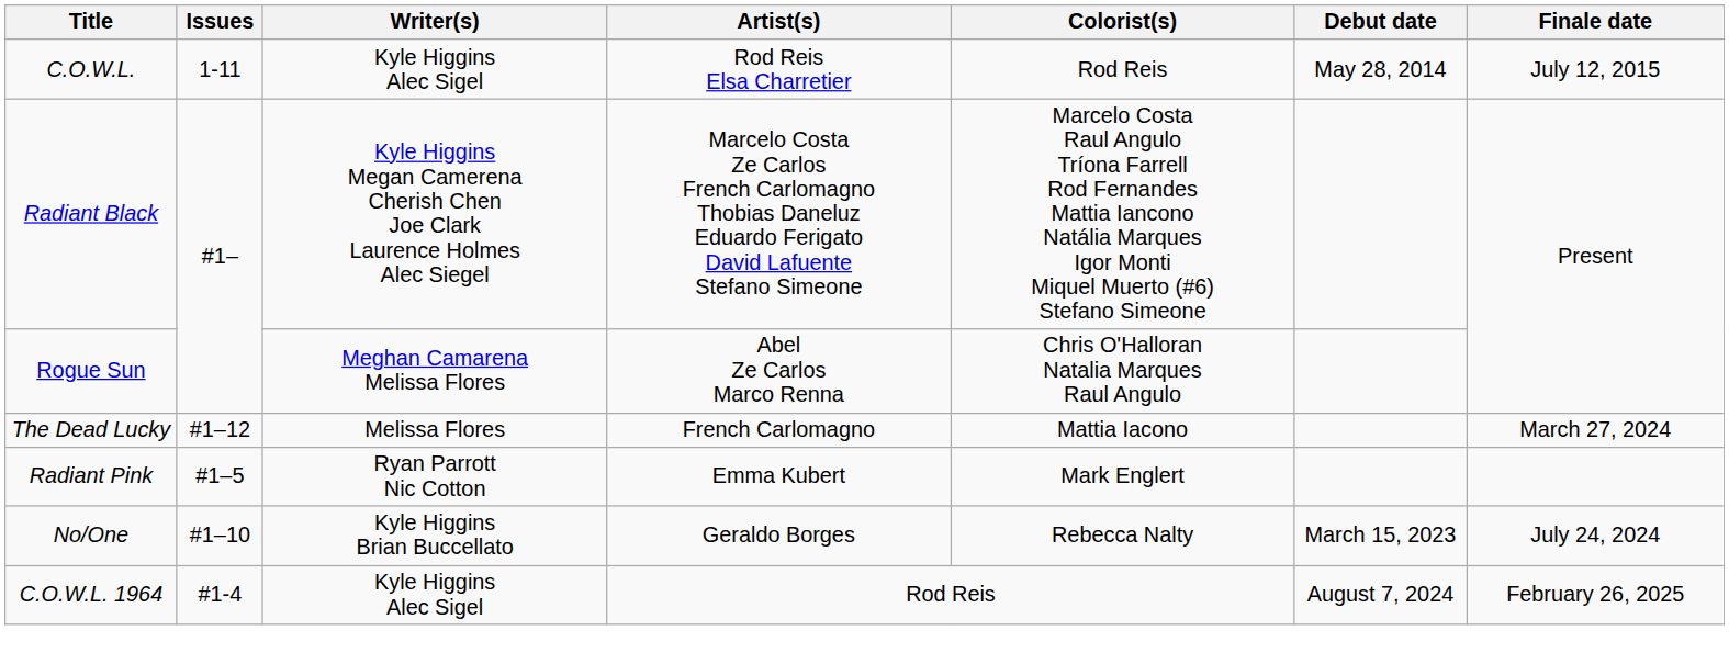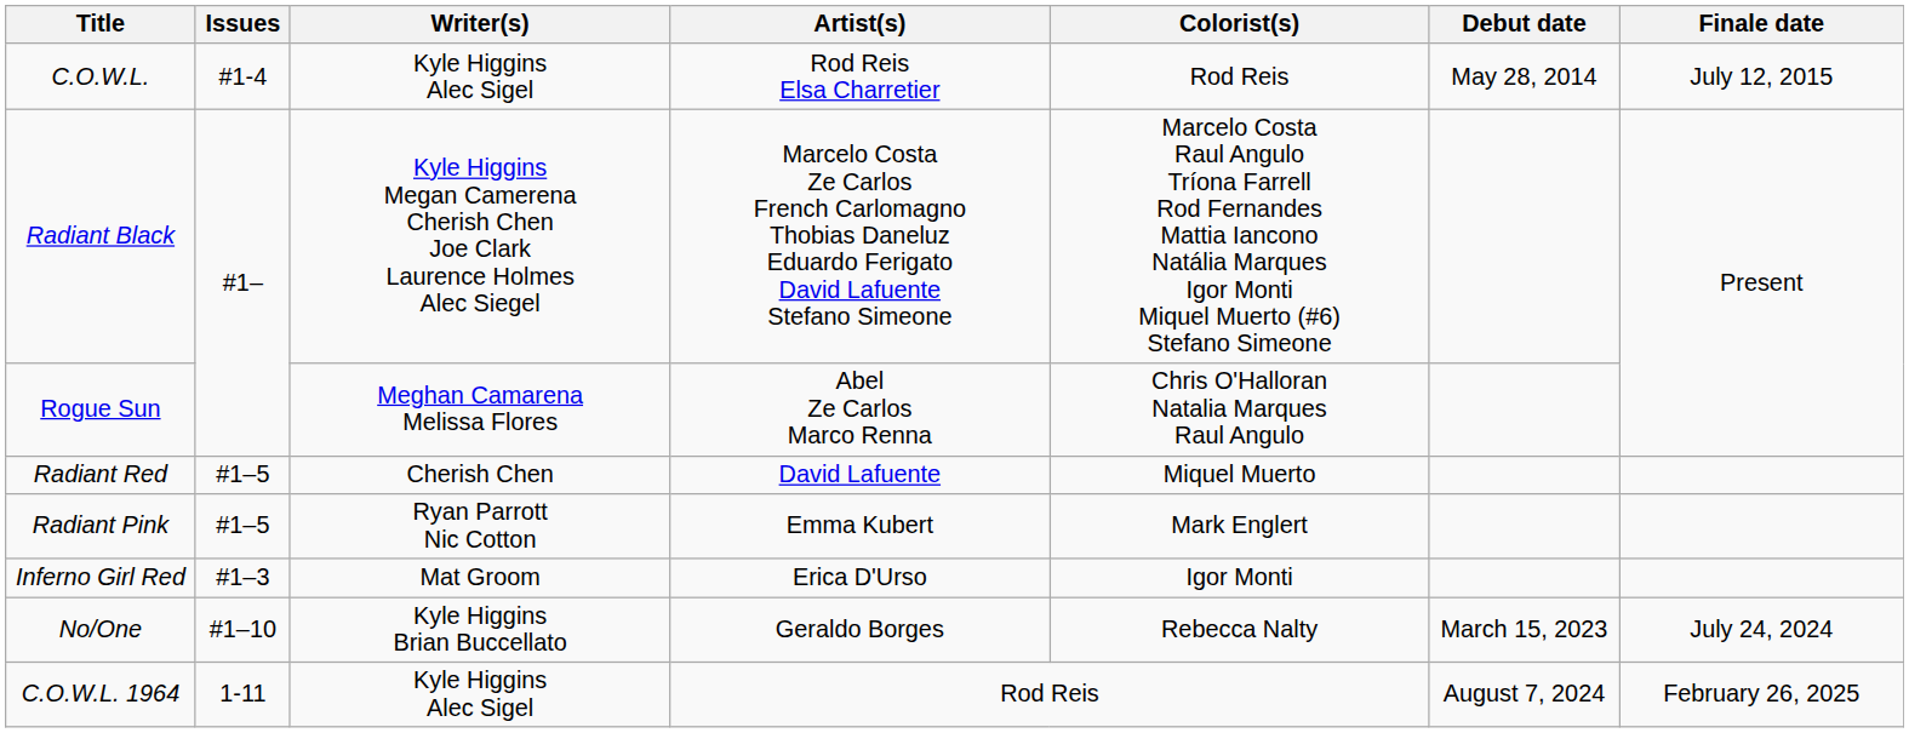C.O.W.L. | Issues: 1-11 -> #1-4
+ row: Radiant Red | #1–5 | Cherish Chen | David Lafuente | Miquel Muerto
- row: The Dead Lucky | #1–12 | Melissa Flores | French Carlomagno | Mattia Iacono | March 27, 2024
+ row: Inferno Girl Red | #1–3 | Mat Groom | Erica D'Urso | Igor Monti
C.O.W.L. 1964 | Issues: #1-4 -> 1-11
